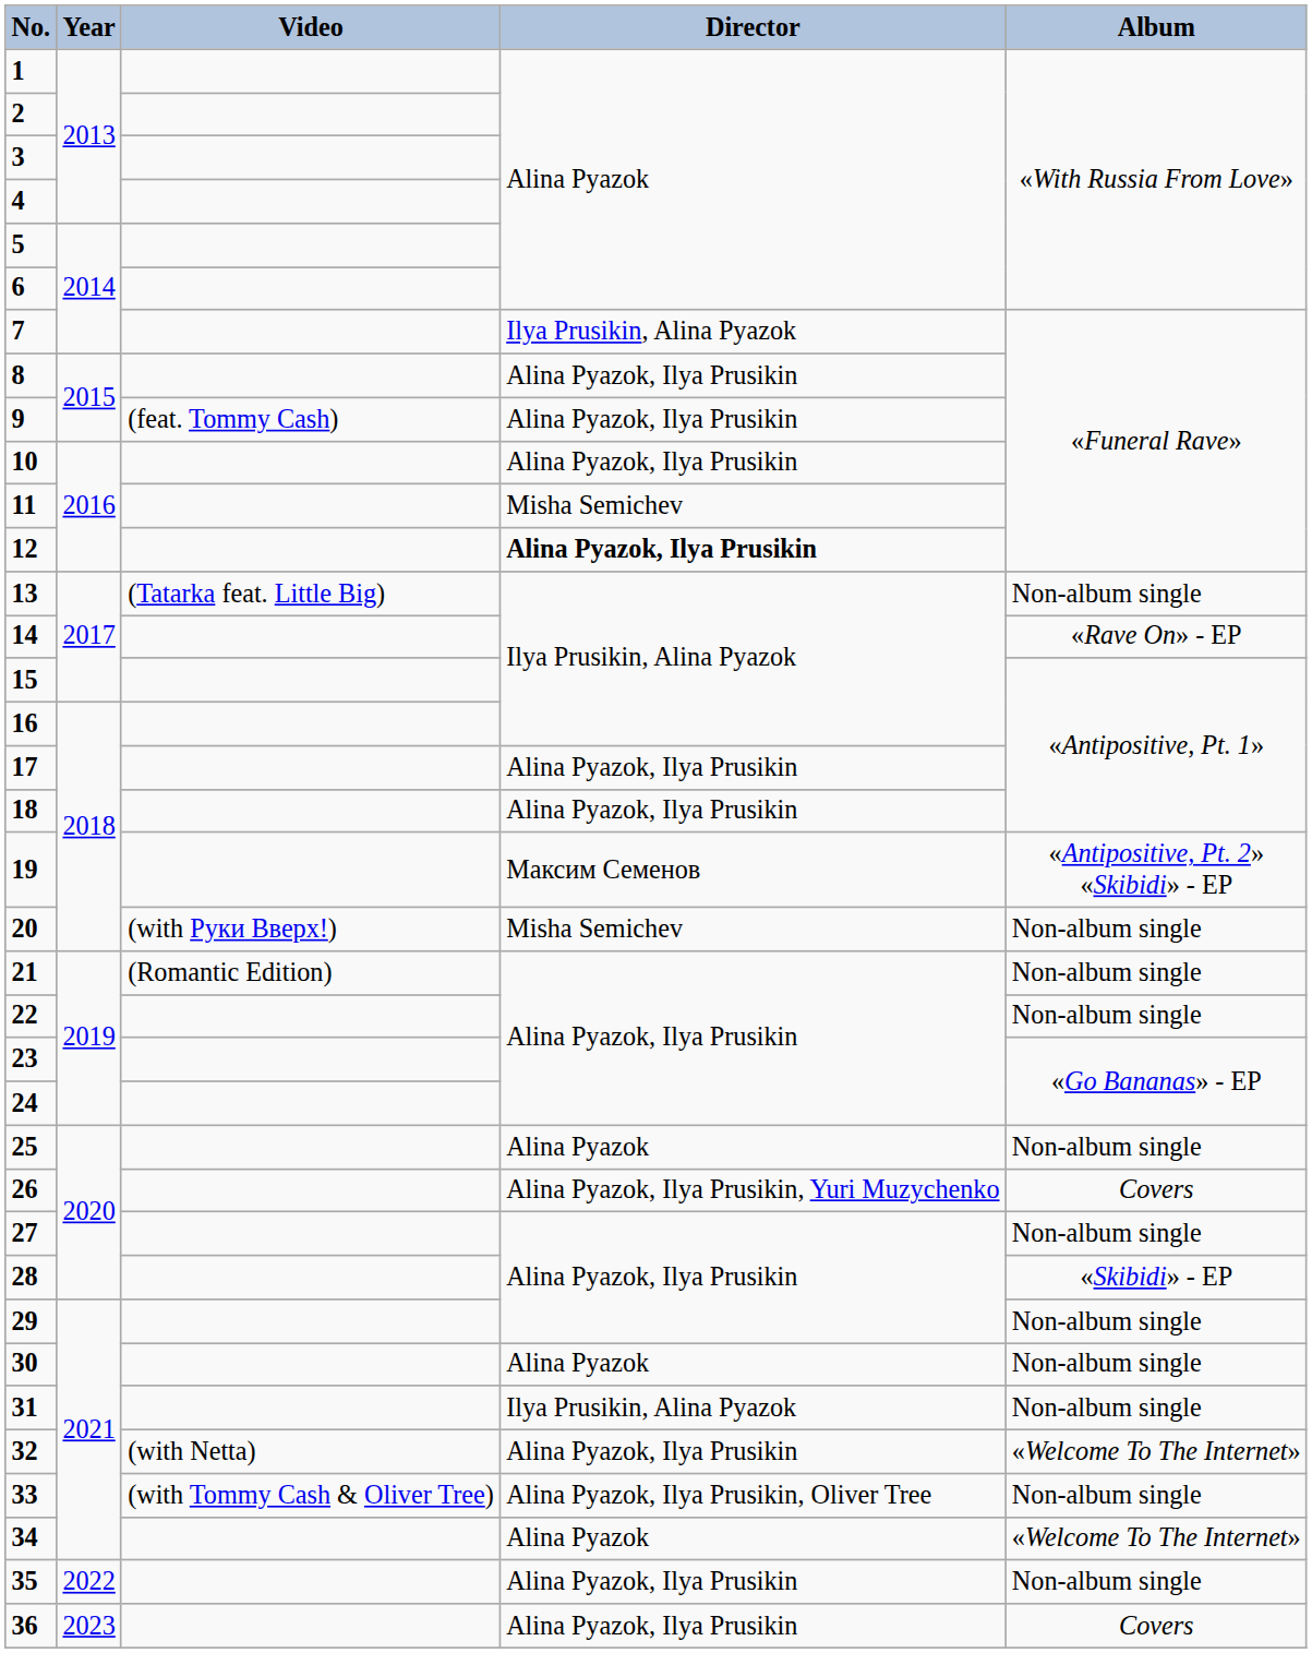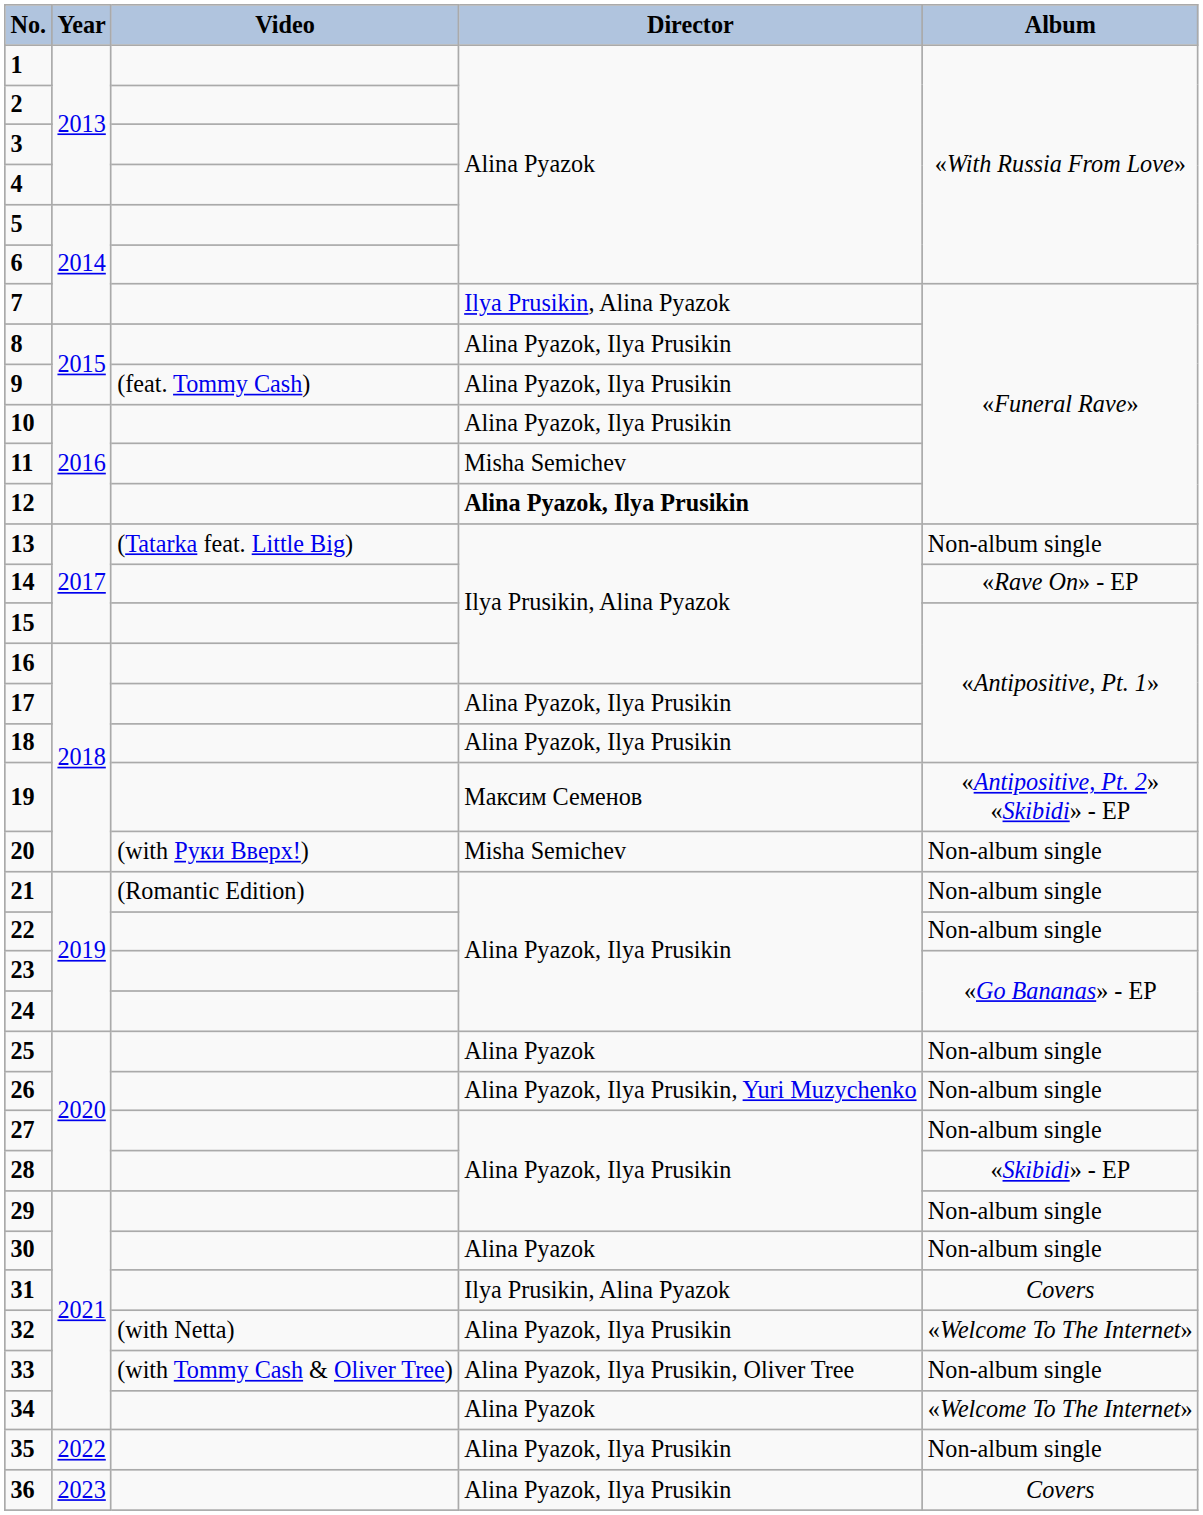26 | Album: Covers -> Non-album single
31 | Album: Non-album single -> Covers
